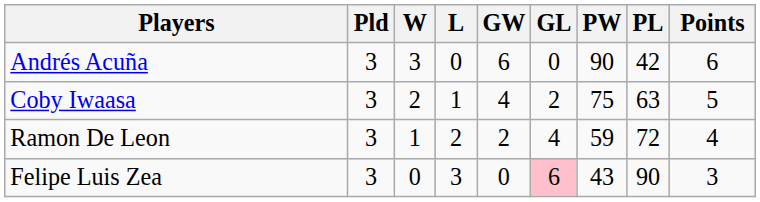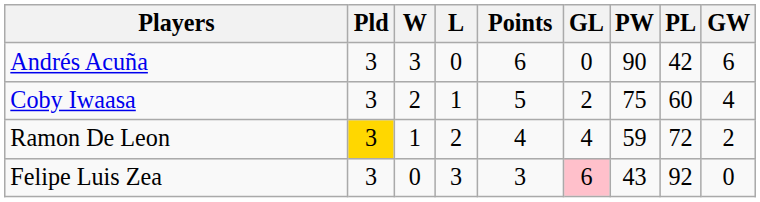columns swapped: GW <-> Points
Coby Iwaasa | PL: 63 -> 60
Ramon De Leon | Pld: no background -> gold background
Felipe Luis Zea | PL: 90 -> 92
